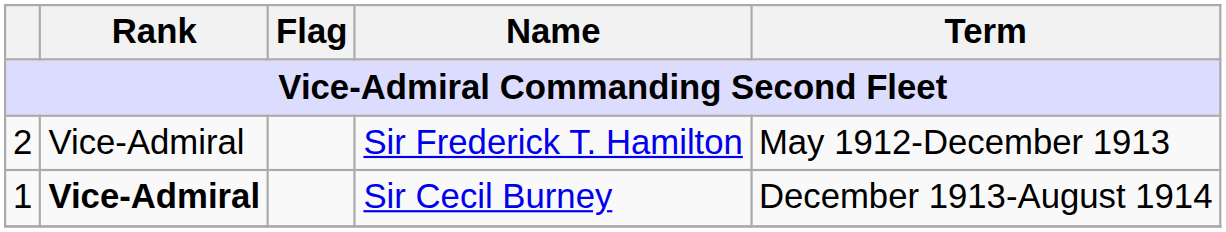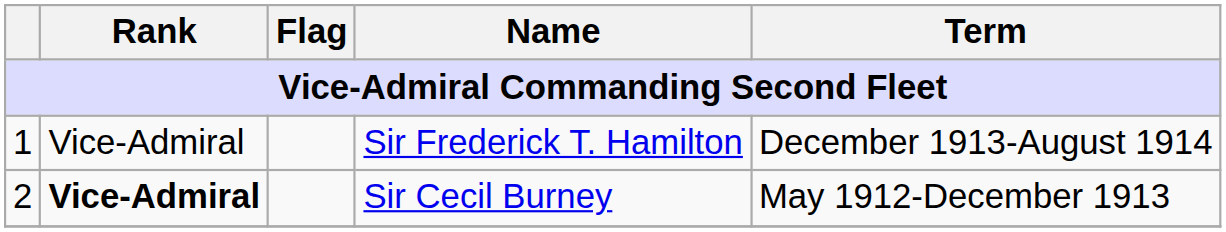Sir Frederick T. Hamilton | column 1: 2 -> 1
Sir Frederick T. Hamilton | Term: May 1912-December 1913 -> December 1913-August 1914
Sir Cecil Burney | column 1: 1 -> 2
Sir Cecil Burney | Term: December 1913-August 1914 -> May 1912-December 1913
